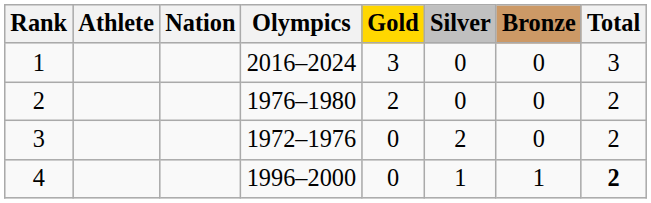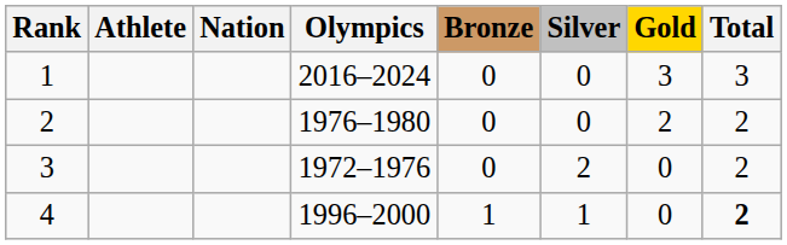columns swapped: Gold <-> Bronze
